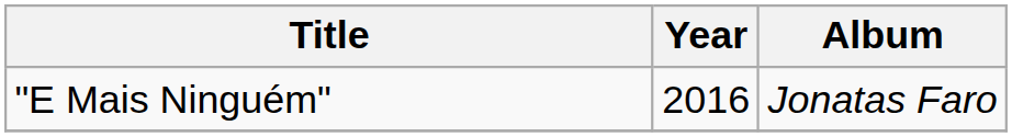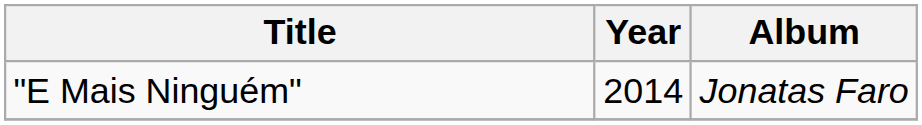"E Mais Ninguém" | Year: 2016 -> 2014
